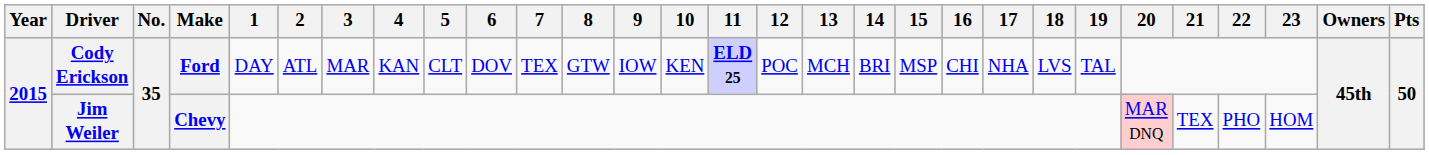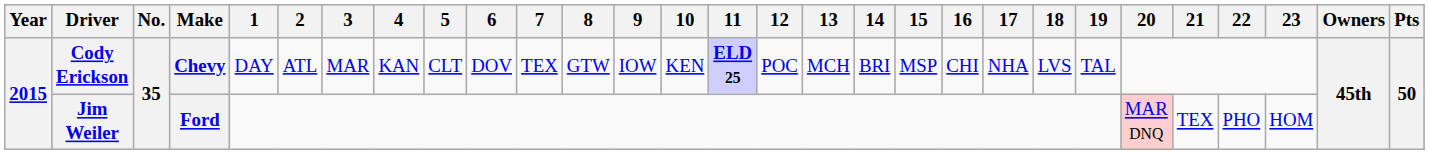Cody Erickson | Make: Ford -> Chevy
Jim Weiler | Make: Chevy -> Ford
